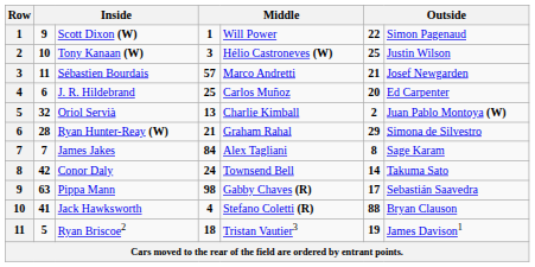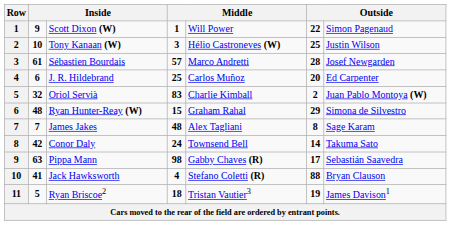Sébastien Bourdais | column 2: 11 -> 61
Sébastien Bourdais | column 6: 21 -> 28
Oriol Servià | column 4: 13 -> 83
Ryan Hunter-Reay (W) | column 2: 28 -> 48
Ryan Hunter-Reay (W) | column 4: 21 -> 15
James Jakes | column 4: 84 -> 48
